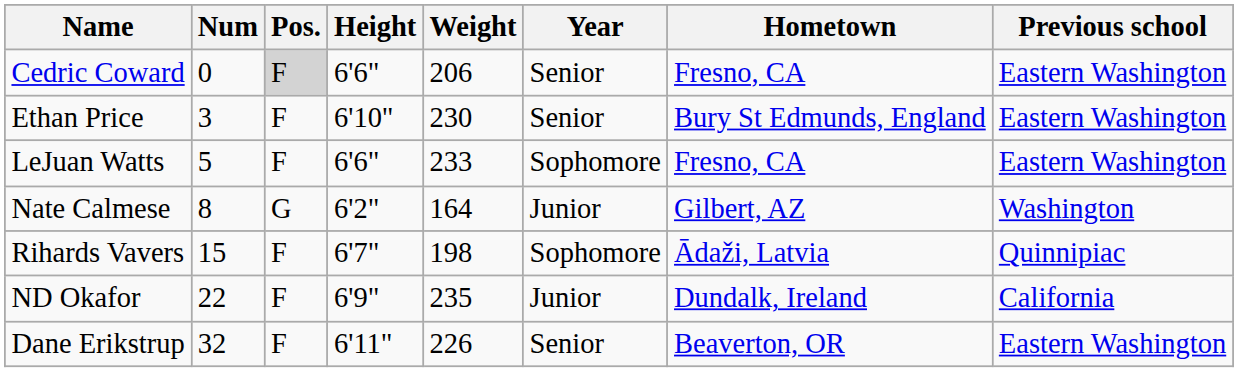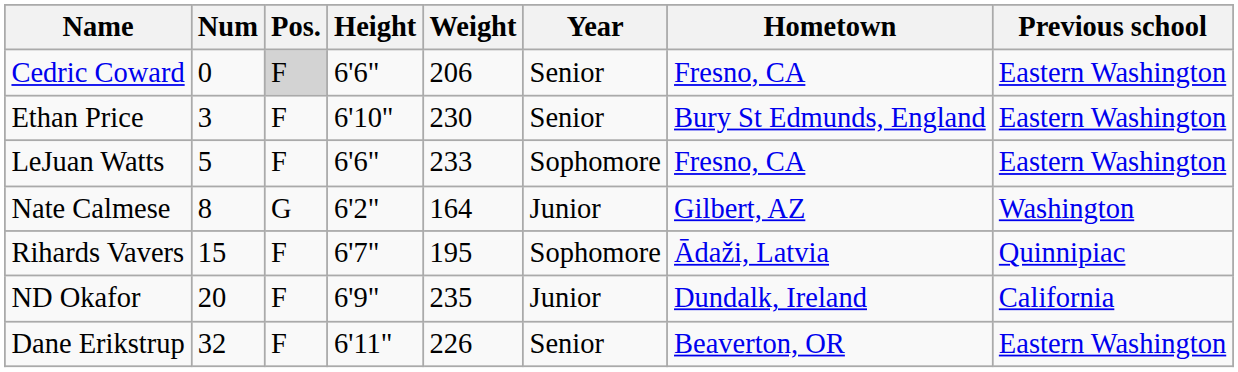Rihards Vavers | Weight: 198 -> 195
ND Okafor | Num: 22 -> 20
